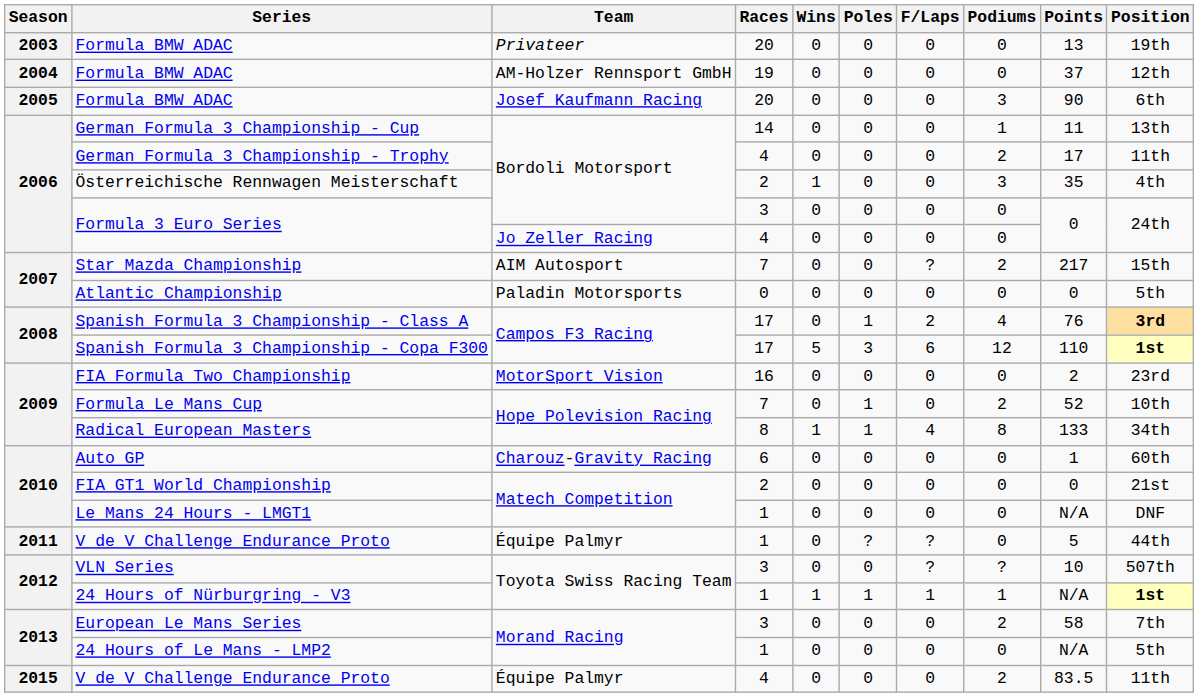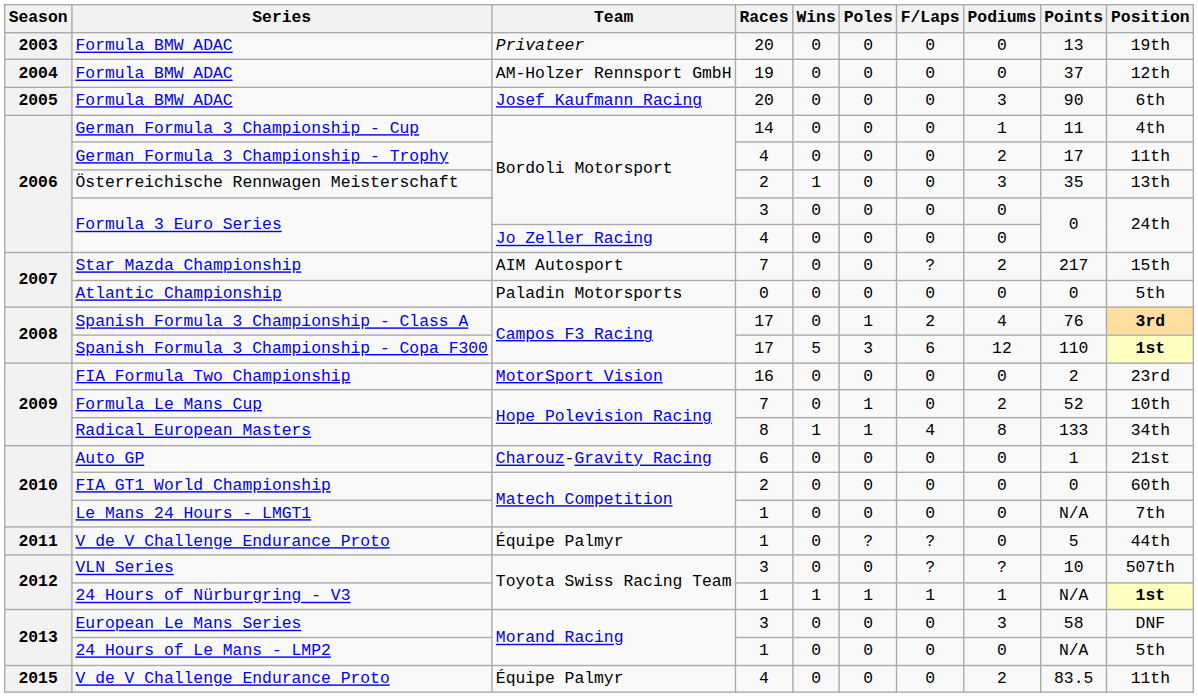German Formula 3 Championship - Cup | Position: 13th -> 4th
Österreichische Rennwagen Meisterschaft | Position: 4th -> 13th
Auto GP | Position: 60th -> 21st
FIA GT1 World Championship | Position: 21st -> 60th
Le Mans 24 Hours - LMGT1 | Position: DNF -> 7th
European Le Mans Series | Podiums: 2 -> 3
European Le Mans Series | Position: 7th -> DNF
